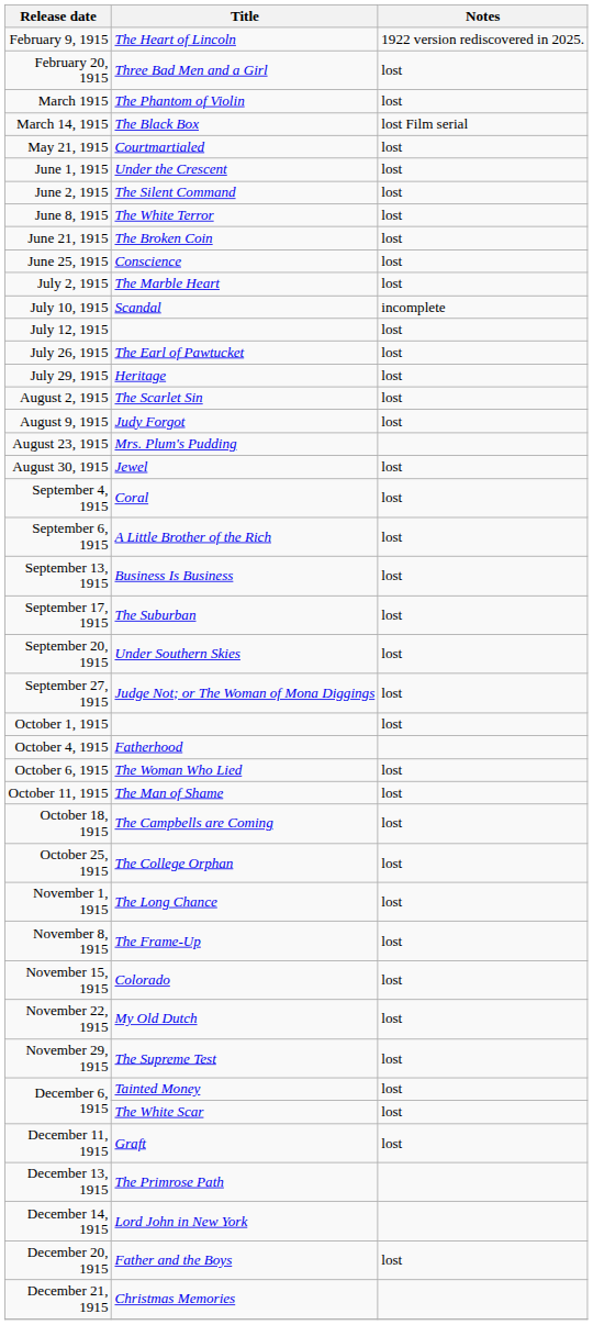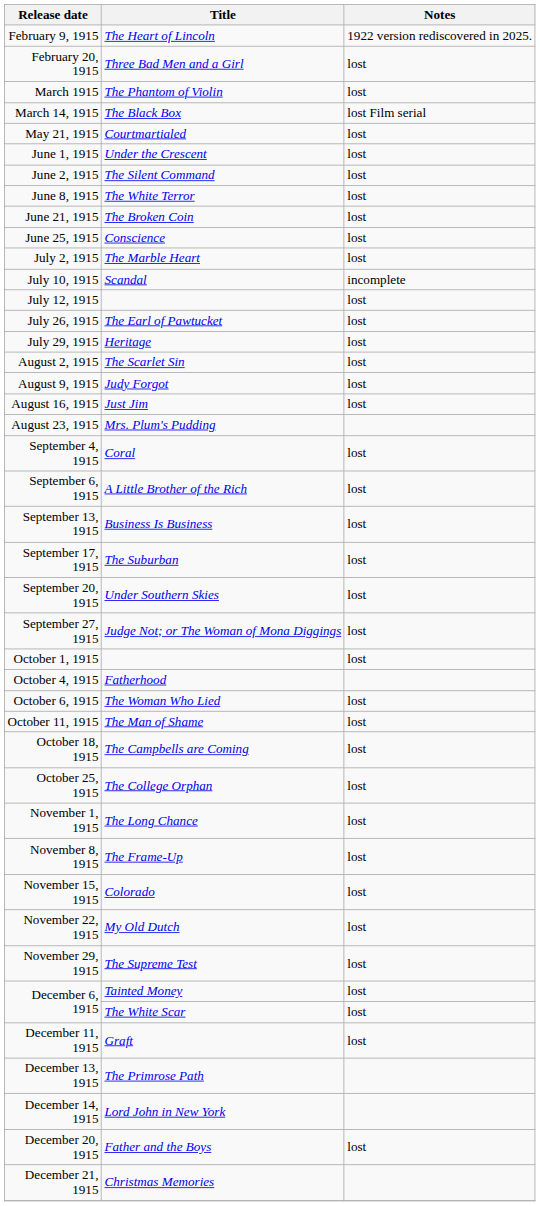+ row: August 16, 1915 | Just Jim | lost
- row: August 30, 1915 | Jewel | lost
